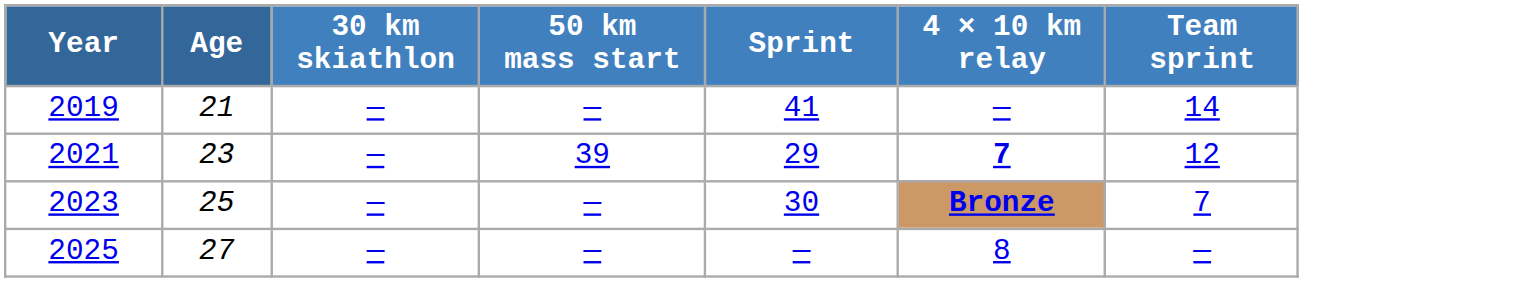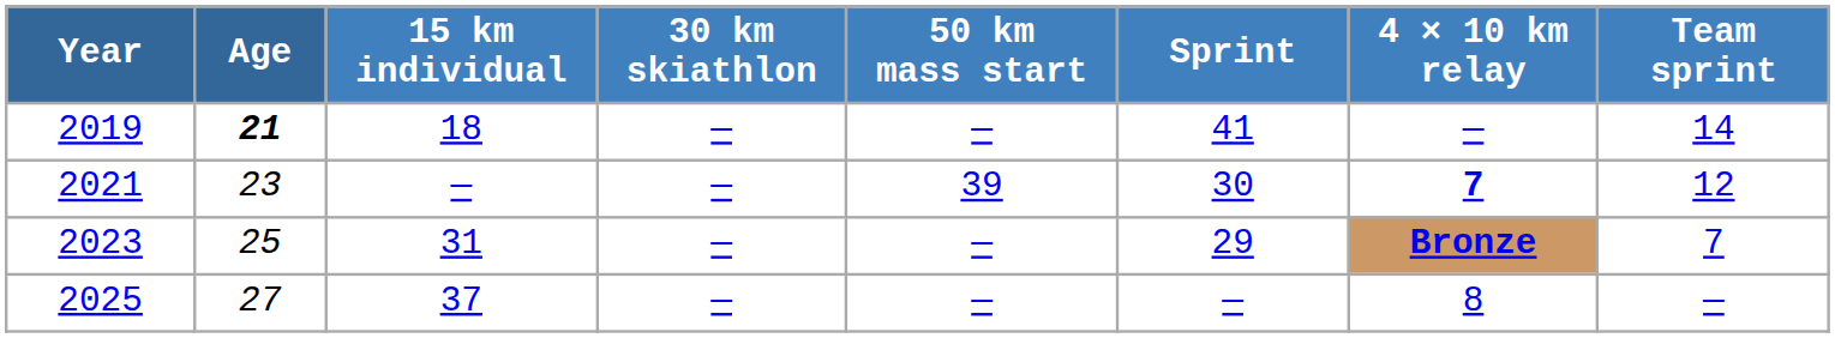+ column: 15 km individual | 18 | — | 31 | 37
2019 | Age: normal -> bold
2021 | Sprint: 29 -> 30
2023 | Sprint: 30 -> 29
